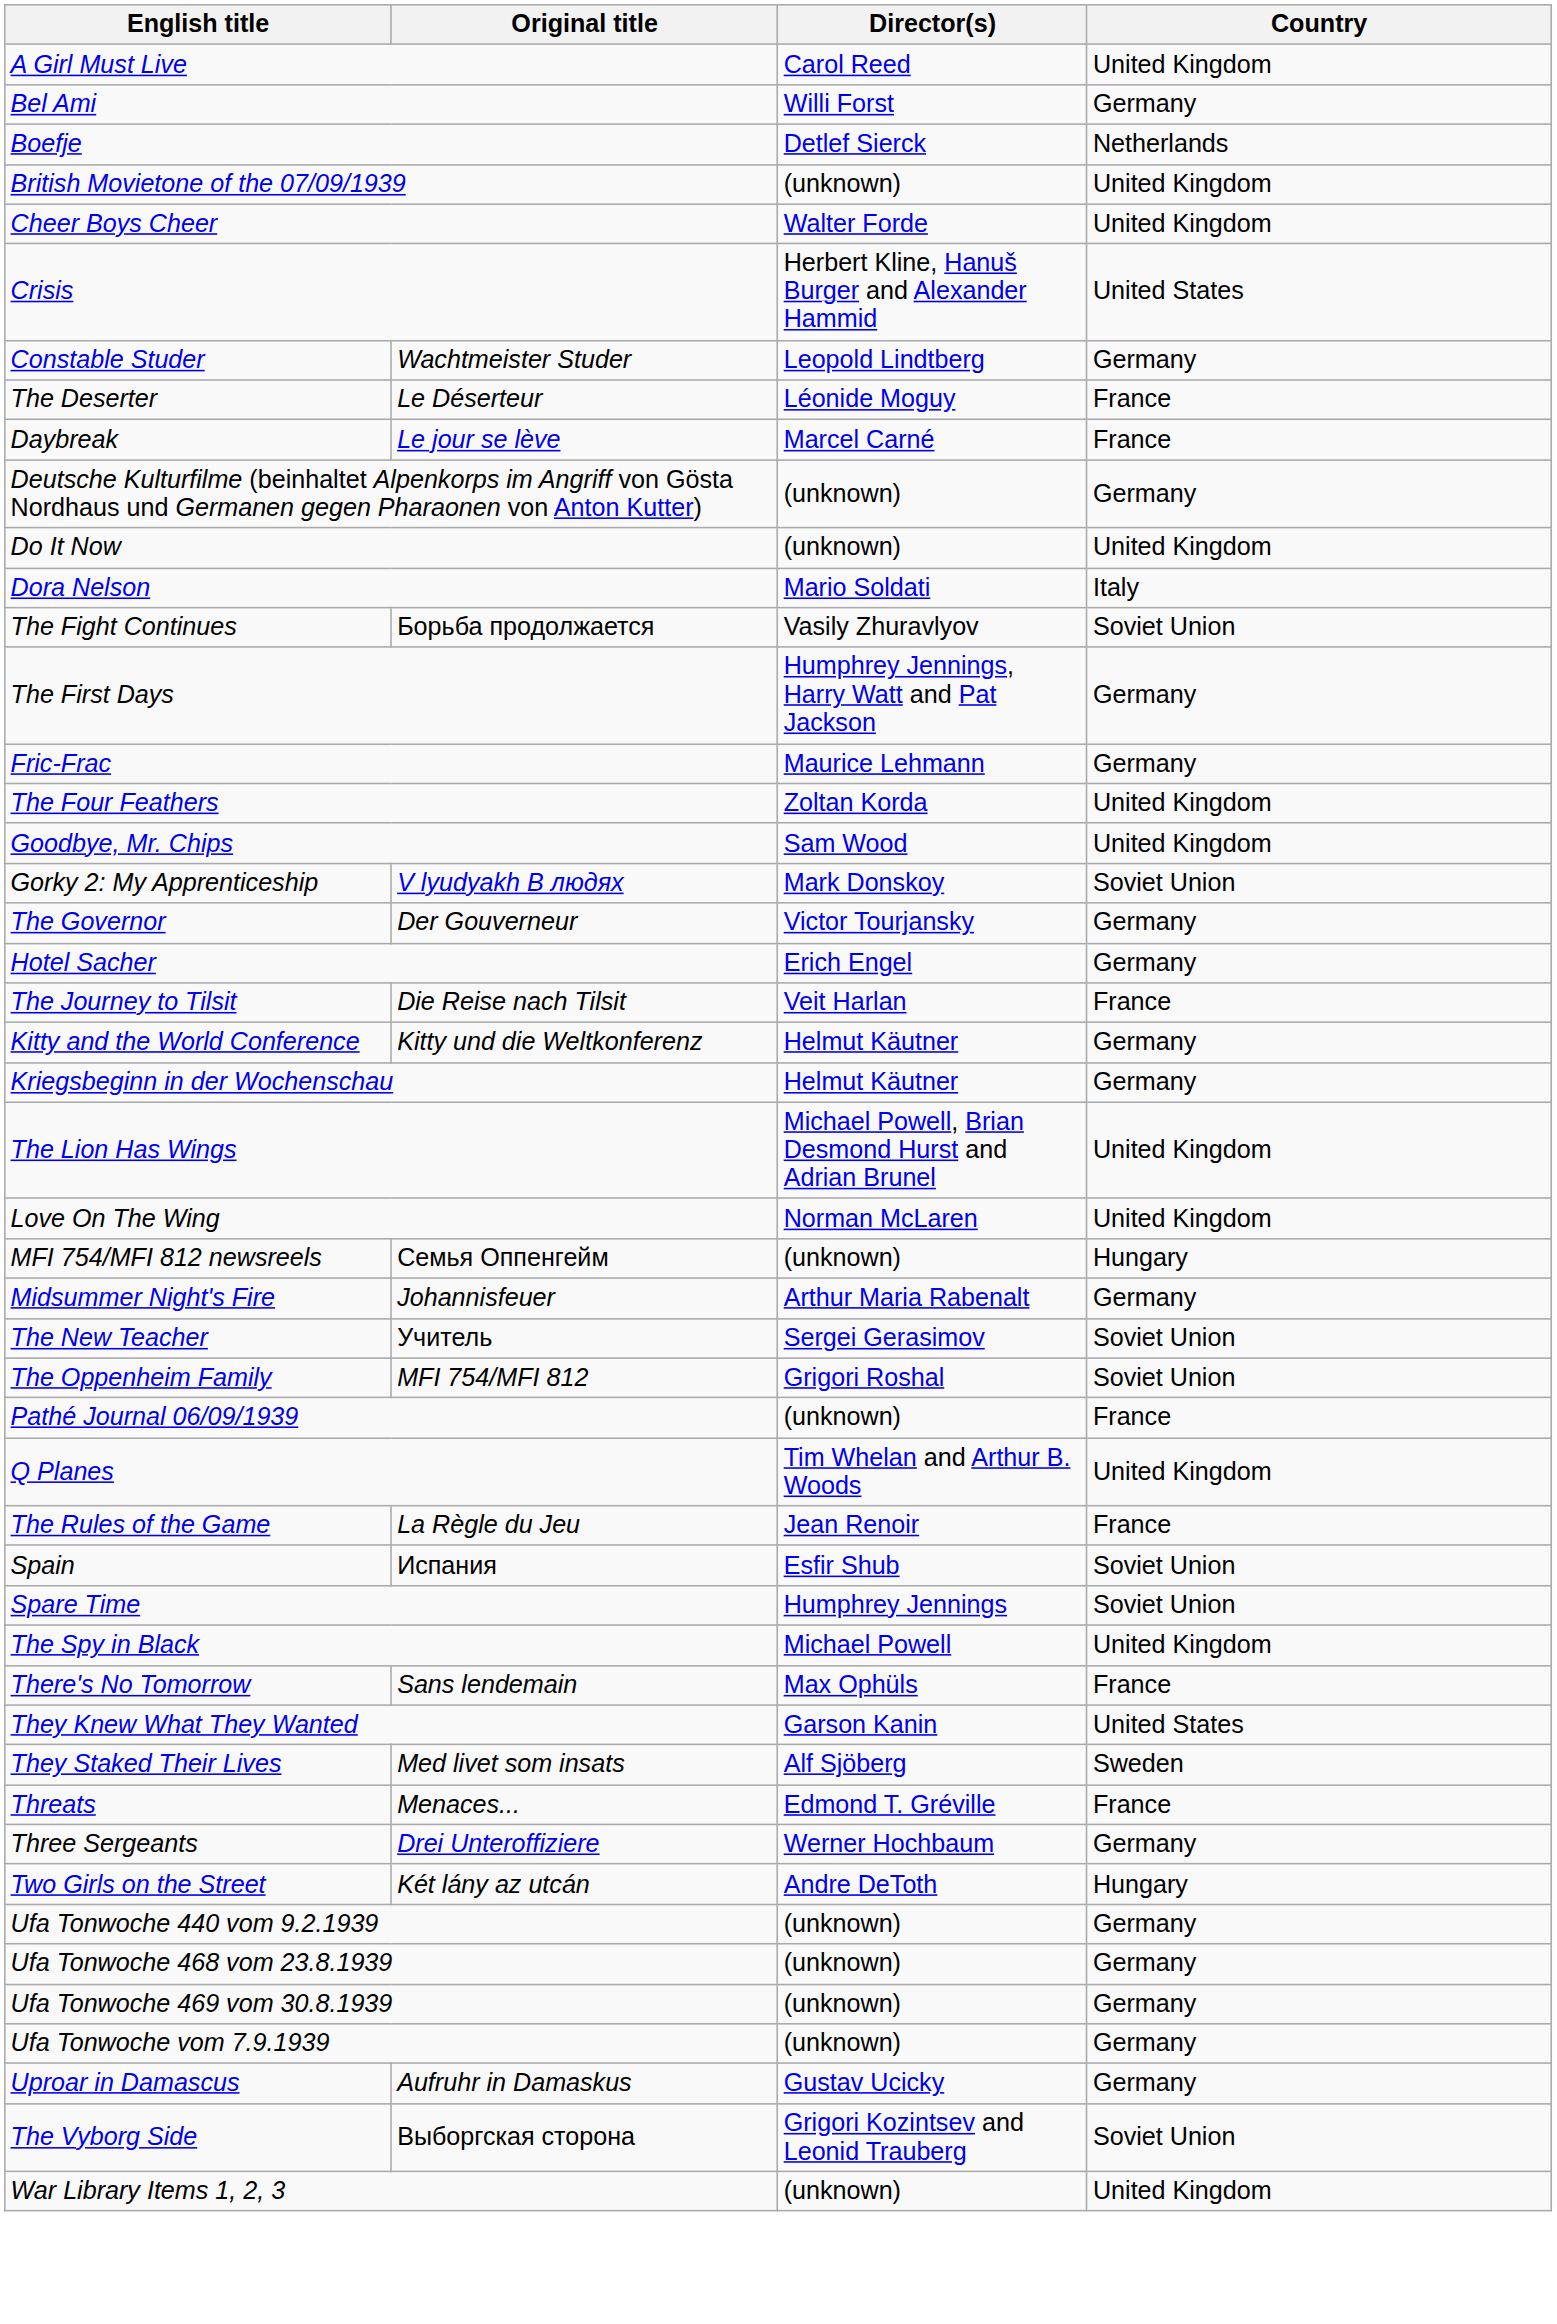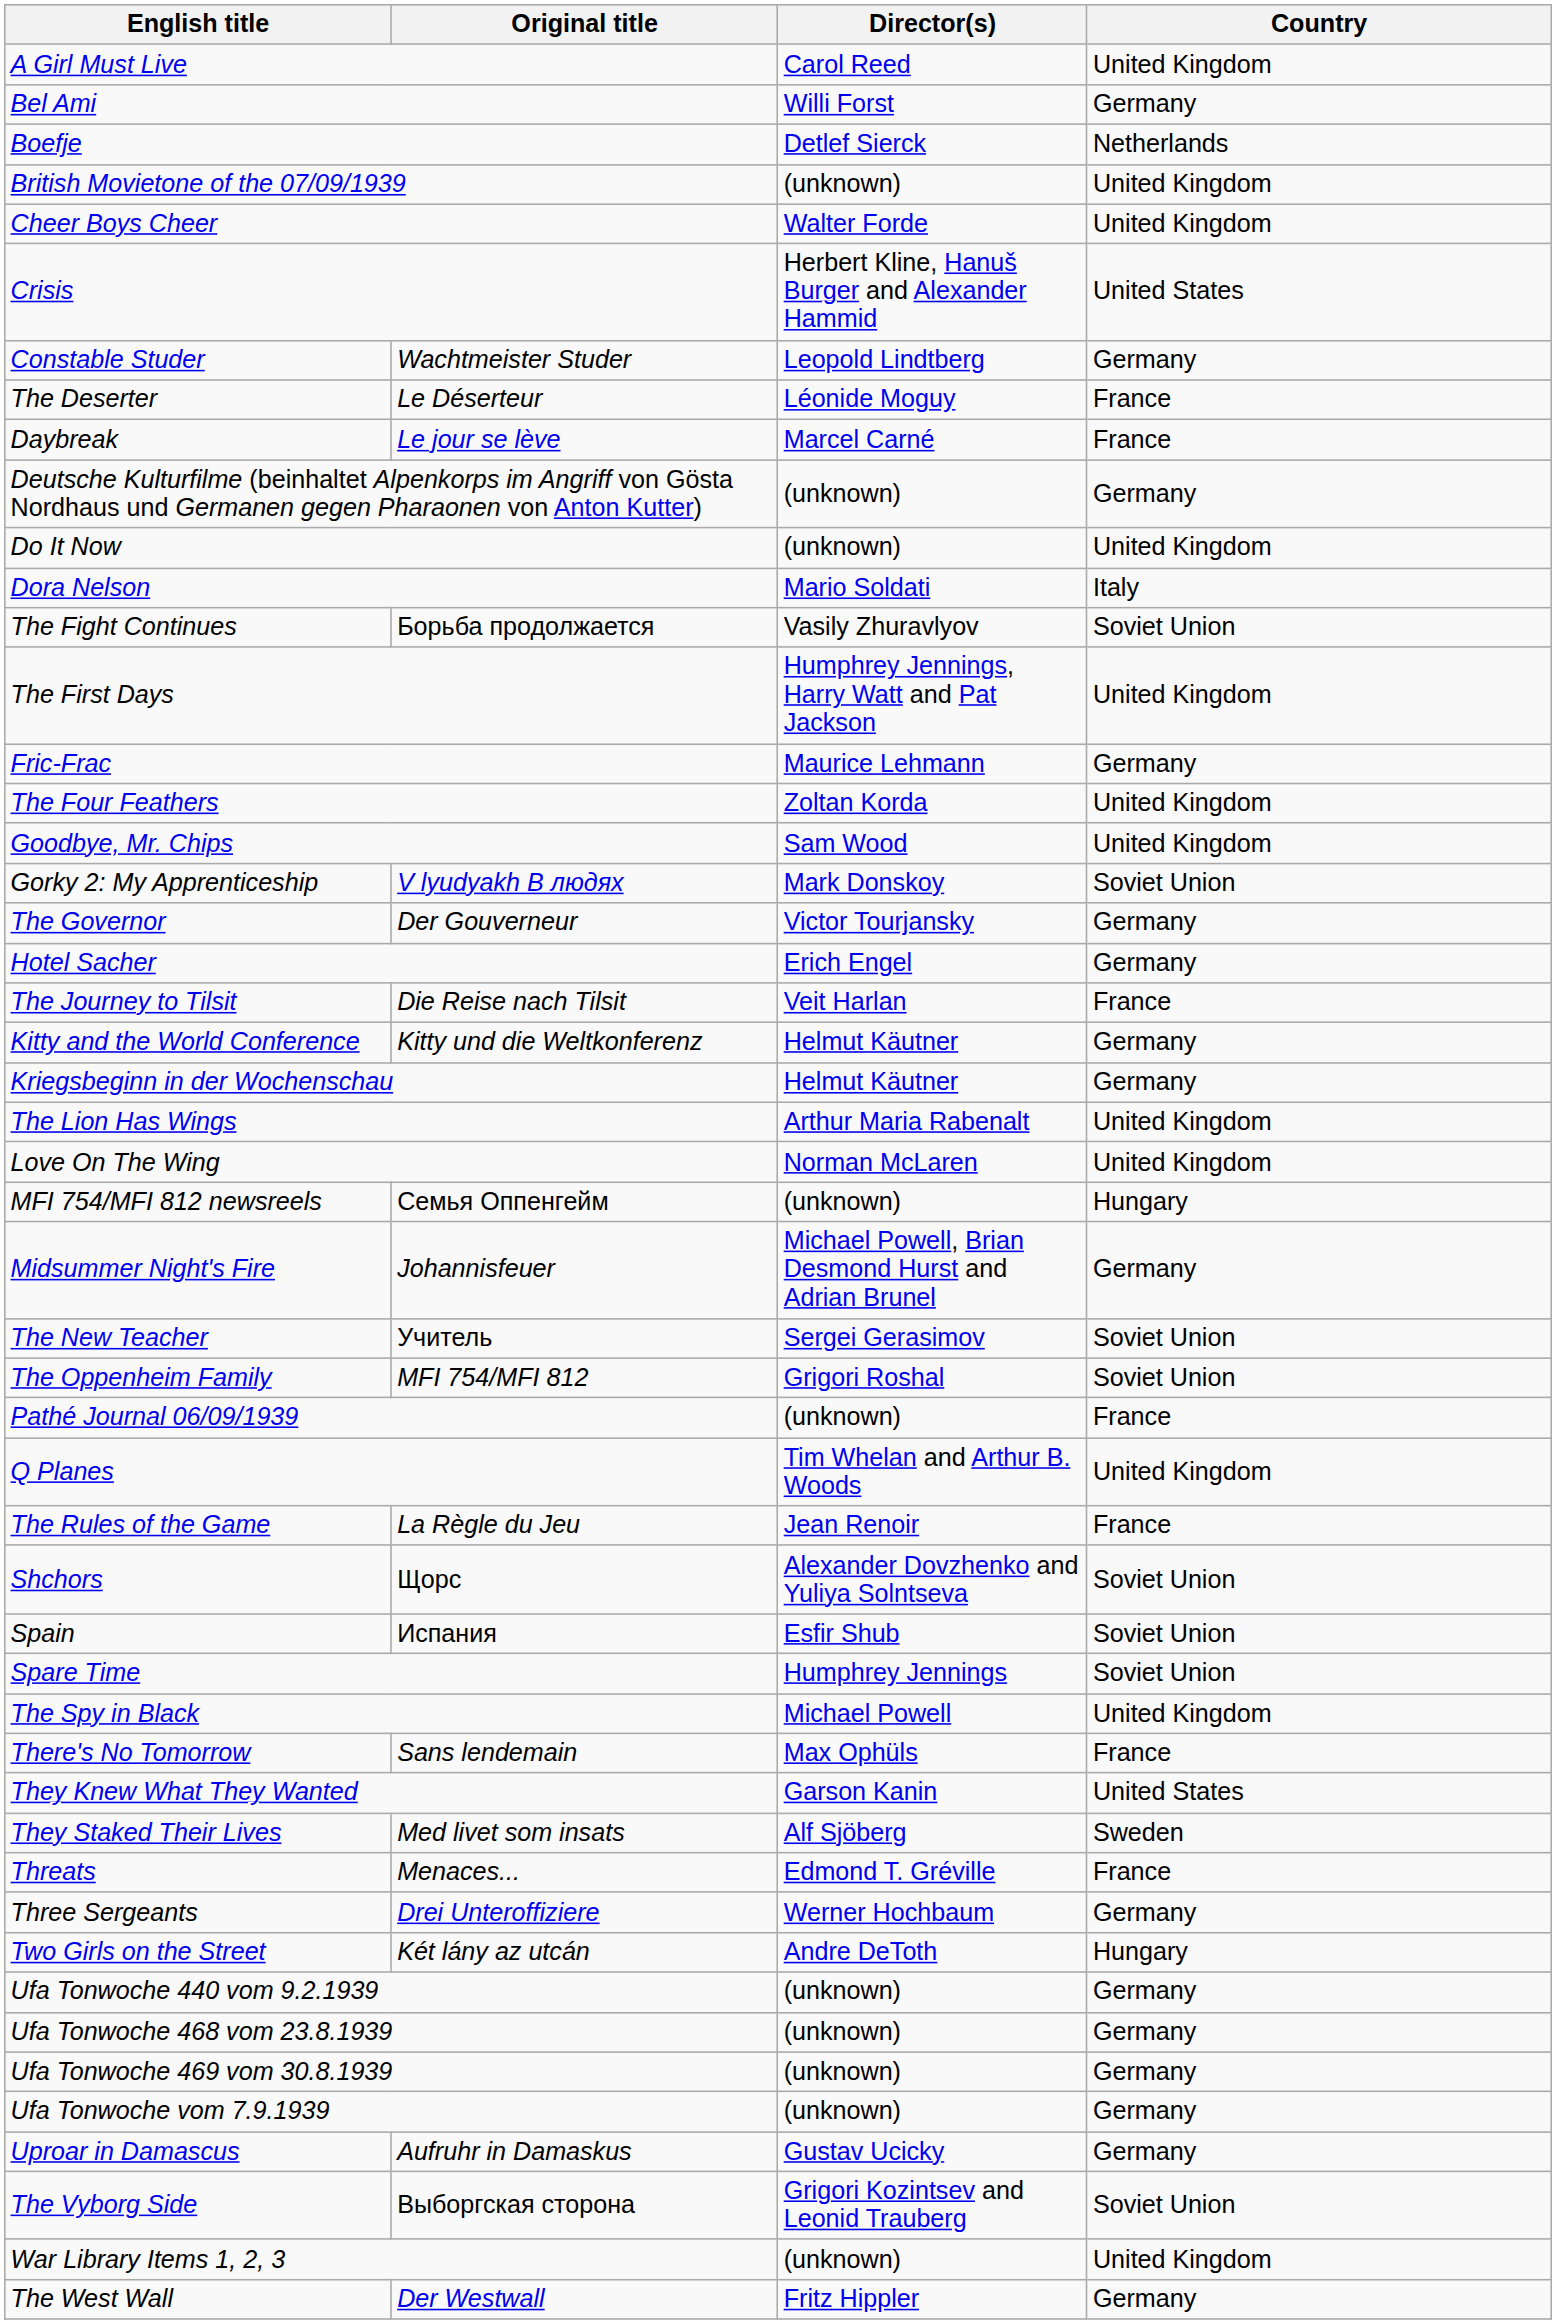The First Days | Country: Germany -> United Kingdom
The Lion Has Wings | Director(s): Michael Powell, Brian Desmond Hurst and Adrian Brunel -> Arthur Maria Rabenalt
Midsummer Night's Fire | Director(s): Arthur Maria Rabenalt -> Michael Powell, Brian Desmond Hurst and Adrian Brunel
+ row: Shchors | Щорс | Alexander Dovzhenko and Yuliya Solntseva | Soviet Union
+ row: The West Wall | Der Westwall | Fritz Hippler | Germany
